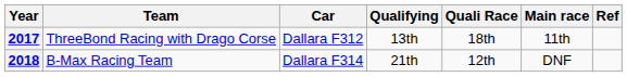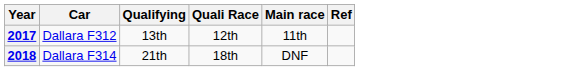- column: Team | ThreeBond Racing with Drago Corse | B-Max Racing Team
2017 | Quali Race: 18th -> 12th
2018 | Quali Race: 12th -> 18th
